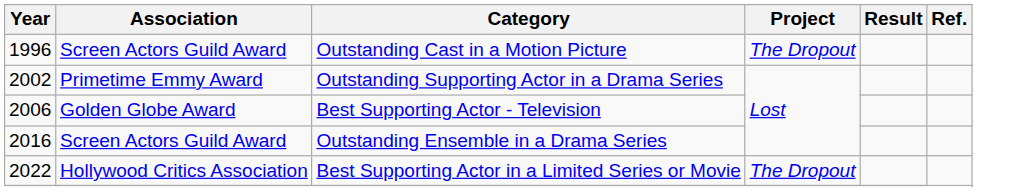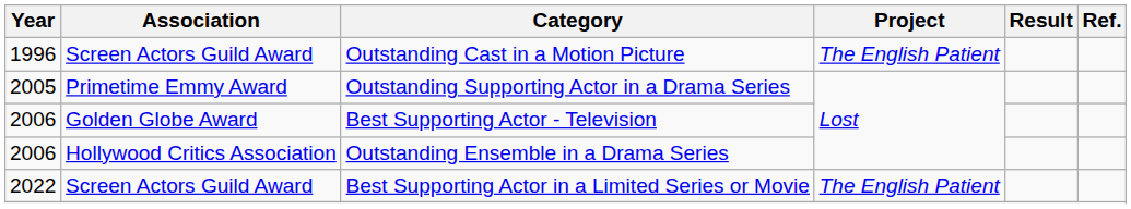Outstanding Cast in a Motion Picture | Project: The Dropout -> The English Patient
Outstanding Supporting Actor in a Drama Series | Year: 2002 -> 2005
Outstanding Ensemble in a Drama Series | Year: 2016 -> 2006
Outstanding Ensemble in a Drama Series | Association: Screen Actors Guild Award -> Hollywood Critics Association
Best Supporting Actor in a Limited Series or Movie | Association: Hollywood Critics Association -> Screen Actors Guild Award
Best Supporting Actor in a Limited Series or Movie | Project: The Dropout -> The English Patient
